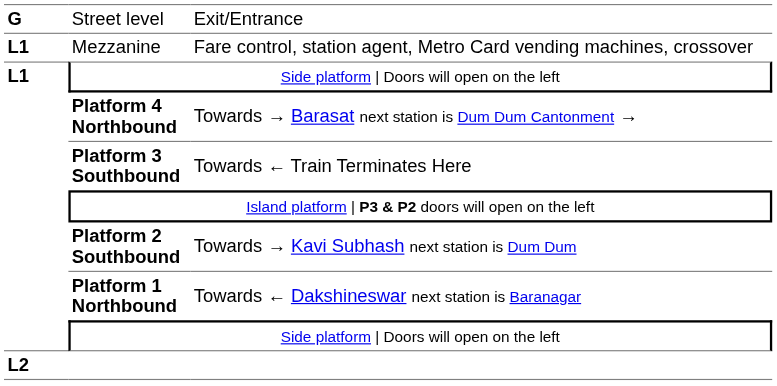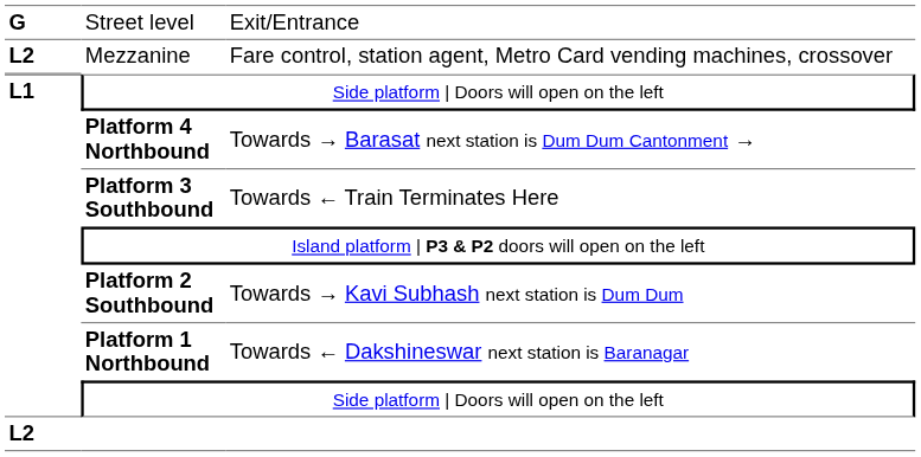Mezzanine | column 1: L1 -> L2
